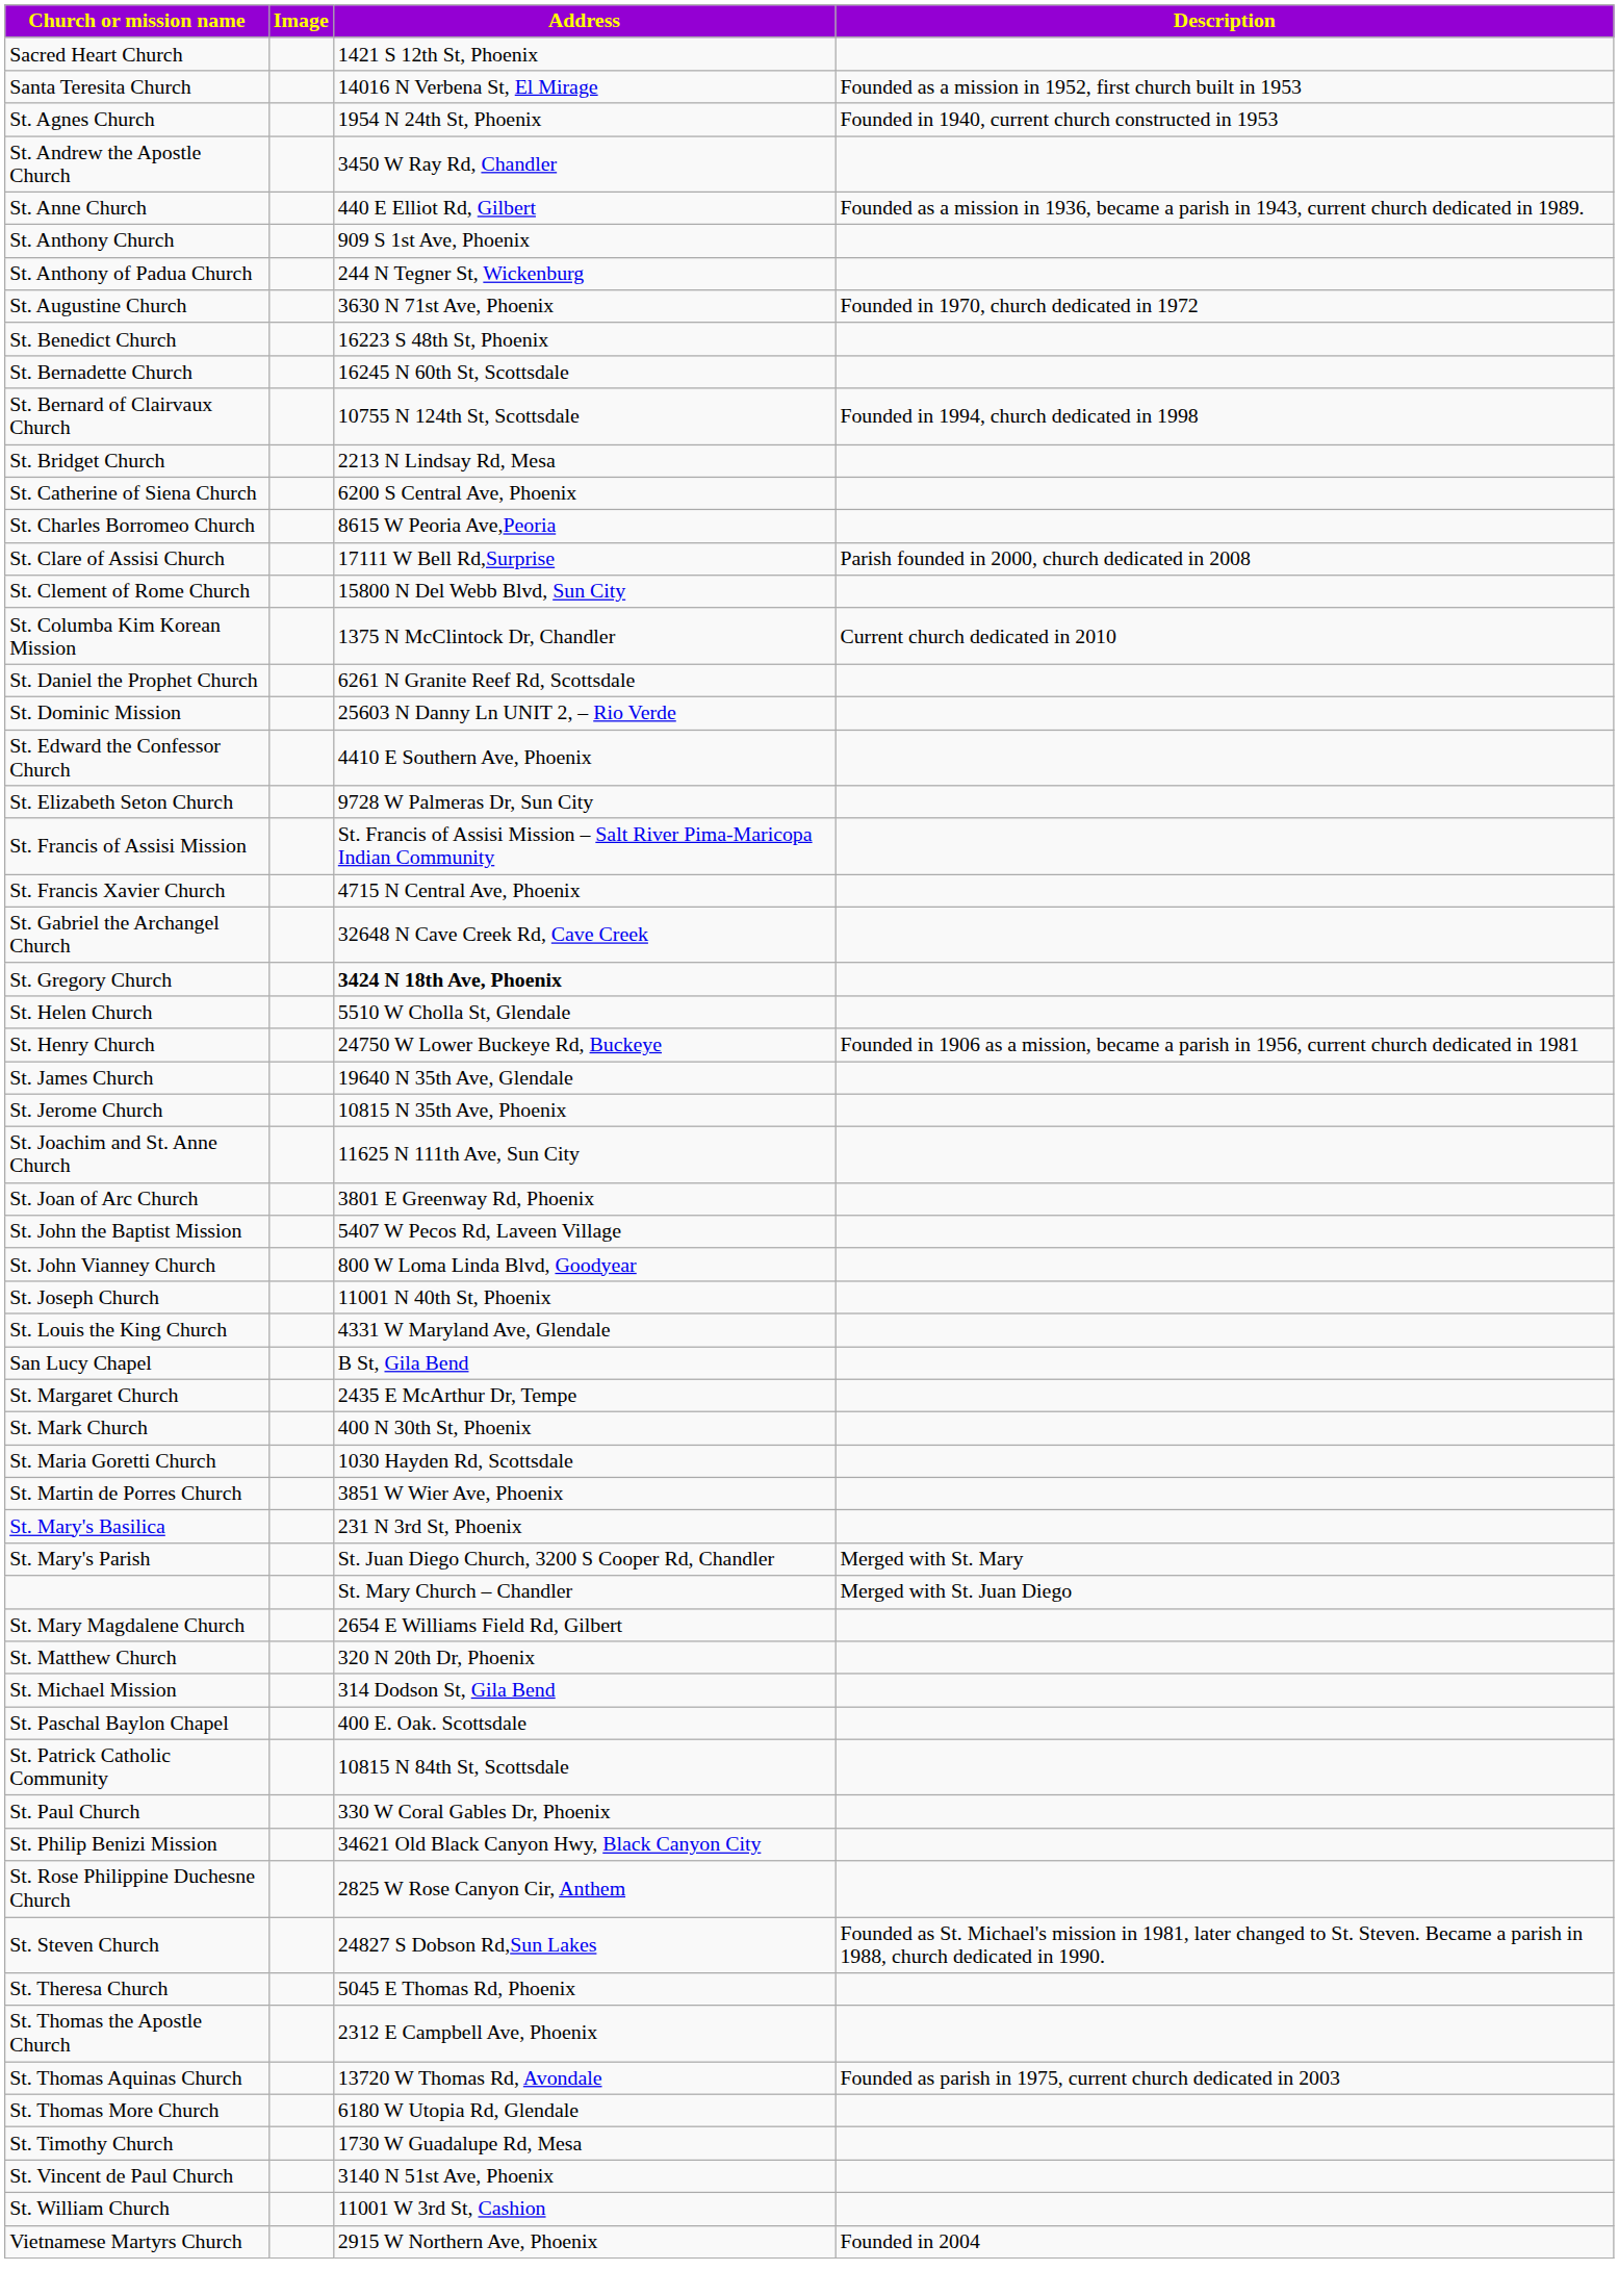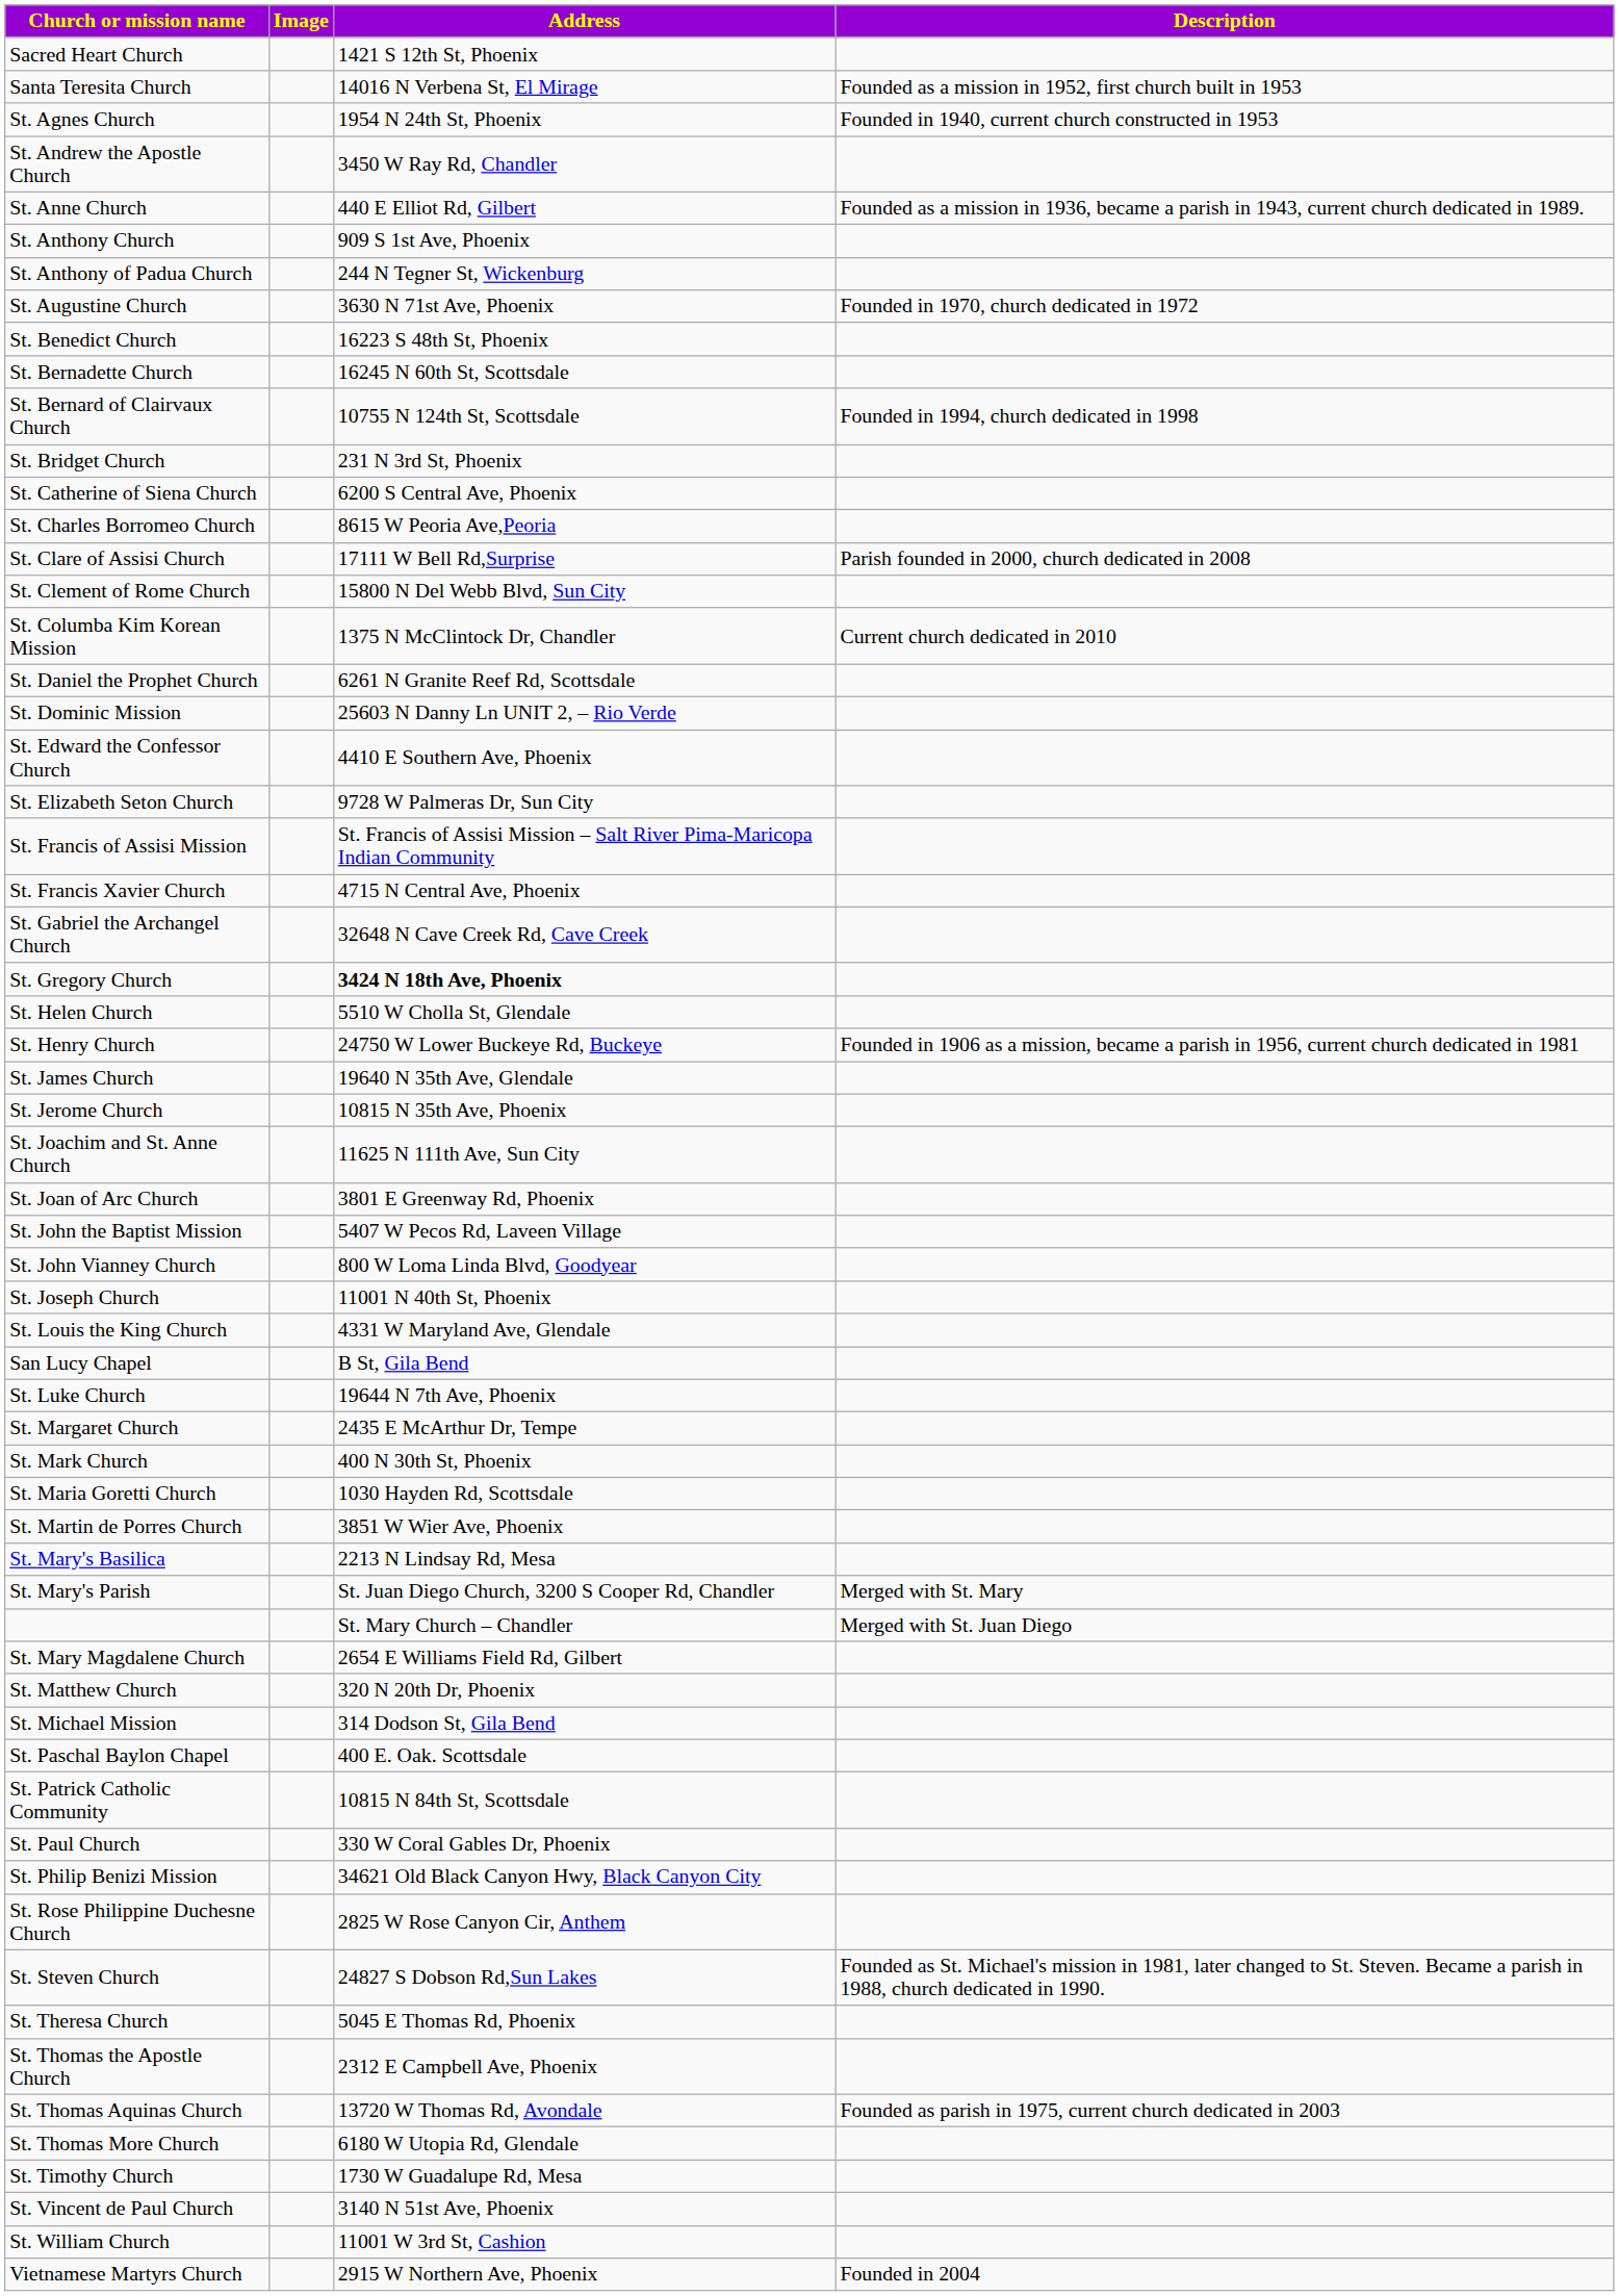St. Bridget Church | Address: 2213 N Lindsay Rd, Mesa -> 231 N 3rd St, Phoenix
+ row: St. Luke Church | 19644 N 7th Ave, Phoenix
St. Mary's Basilica | Address: 231 N 3rd St, Phoenix -> 2213 N Lindsay Rd, Mesa
